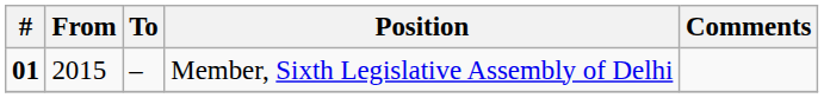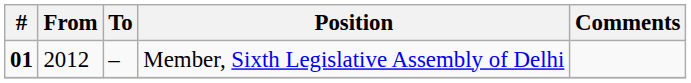Member, Sixth Legislative Assembly of Delhi | From: 2015 -> 2012
